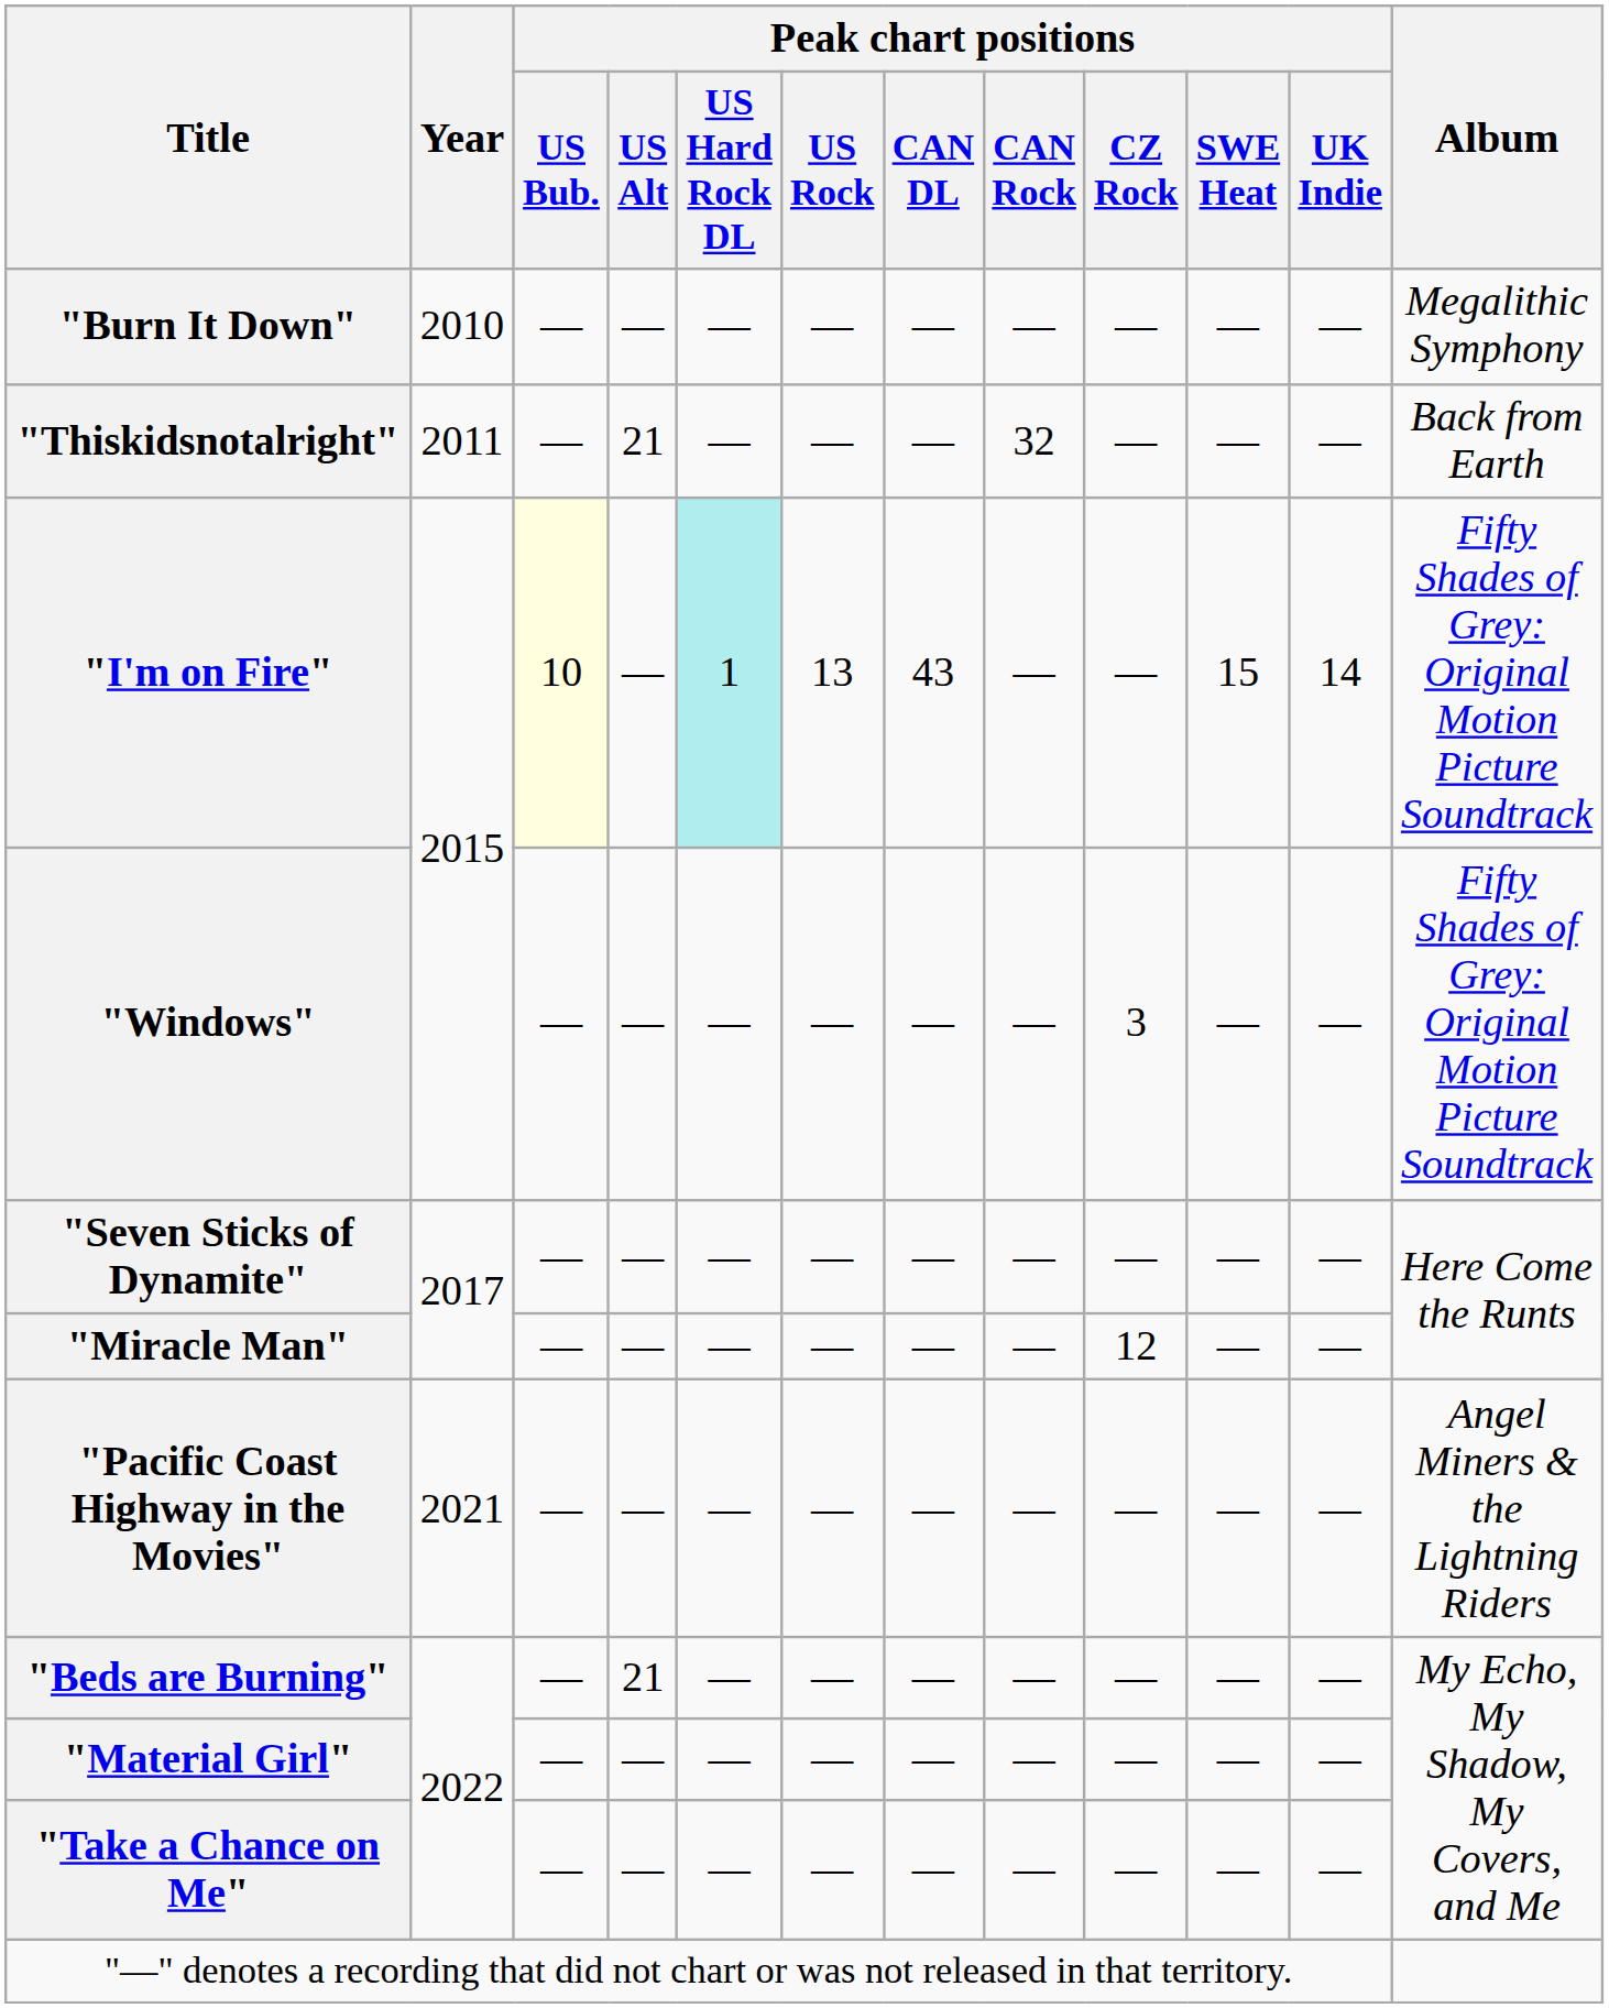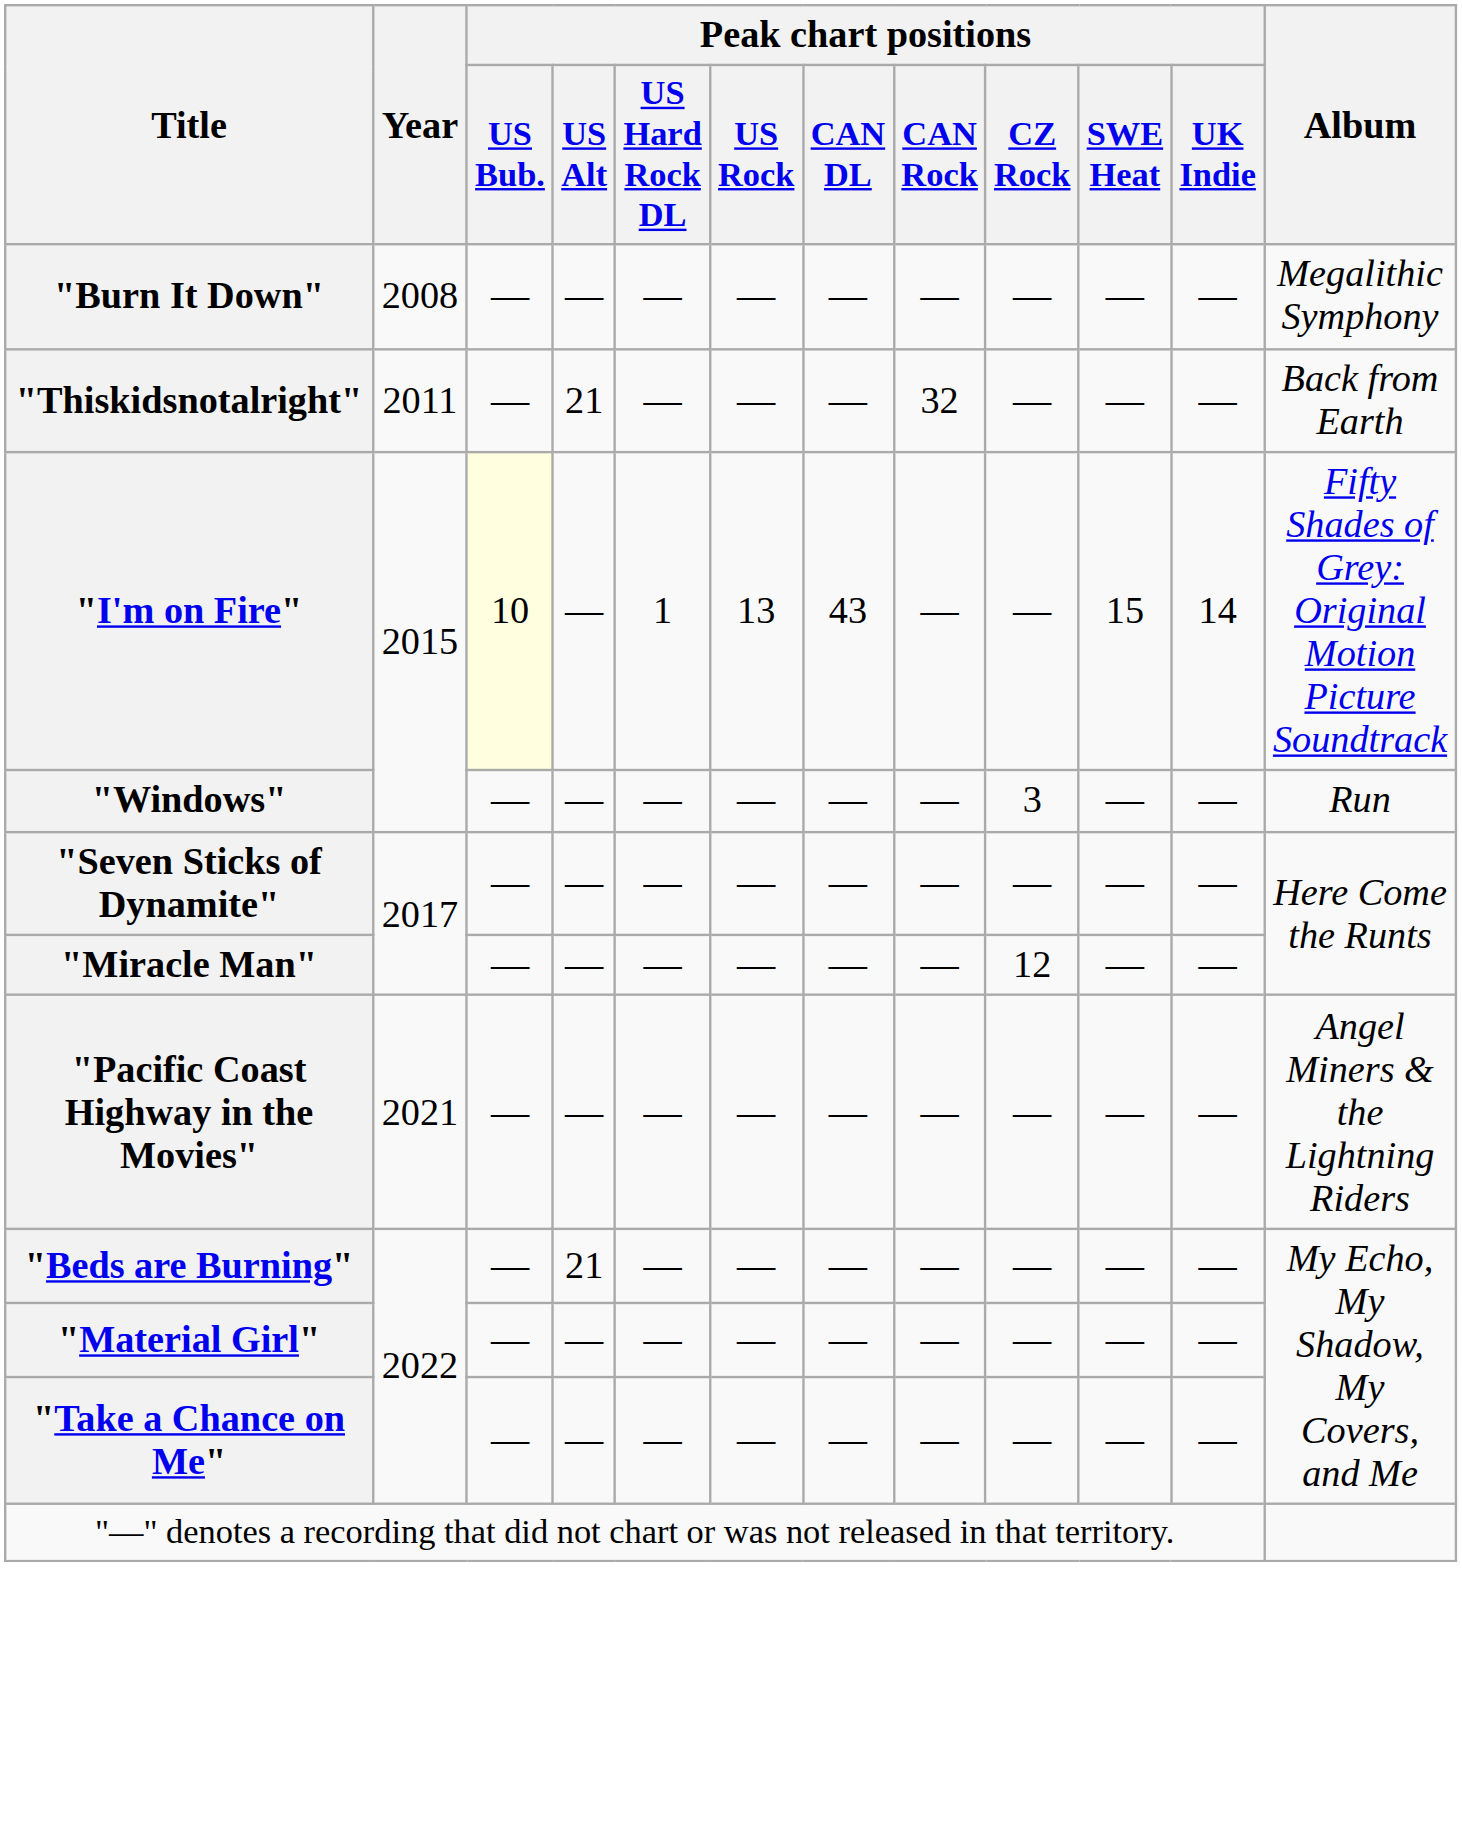"Burn It Down" | Year: 2010 -> 2008
"I'm on Fire" | Peak chart positions / US Hard Rock DL: paleturquoise background -> no background
"Windows" | Album: Fifty Shades of Grey: Original Motion Picture Soundtrack -> Run
